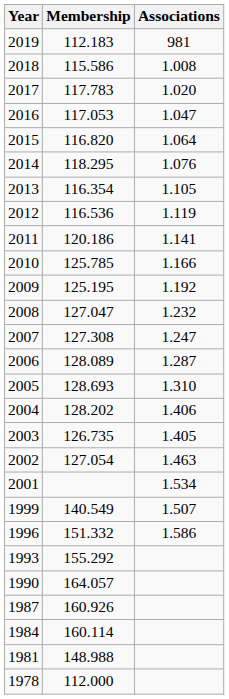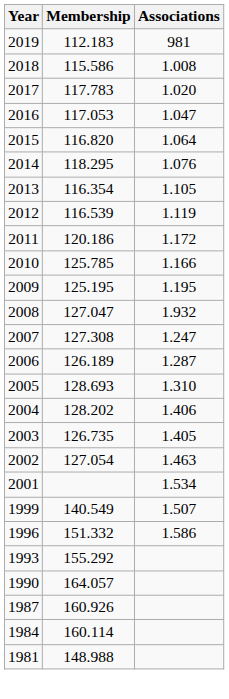2012 | Membership: 116.536 -> 116.539
2011 | Associations: 1.141 -> 1.172
2009 | Associations: 1.192 -> 1.195
2008 | Associations: 1.232 -> 1.932
2006 | Membership: 128.089 -> 126.189
- row: 1978 | 112.000
